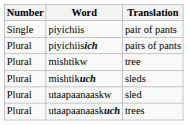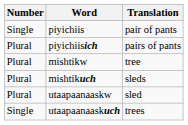utaapaanaaskuch | Number: Plural -> Single
